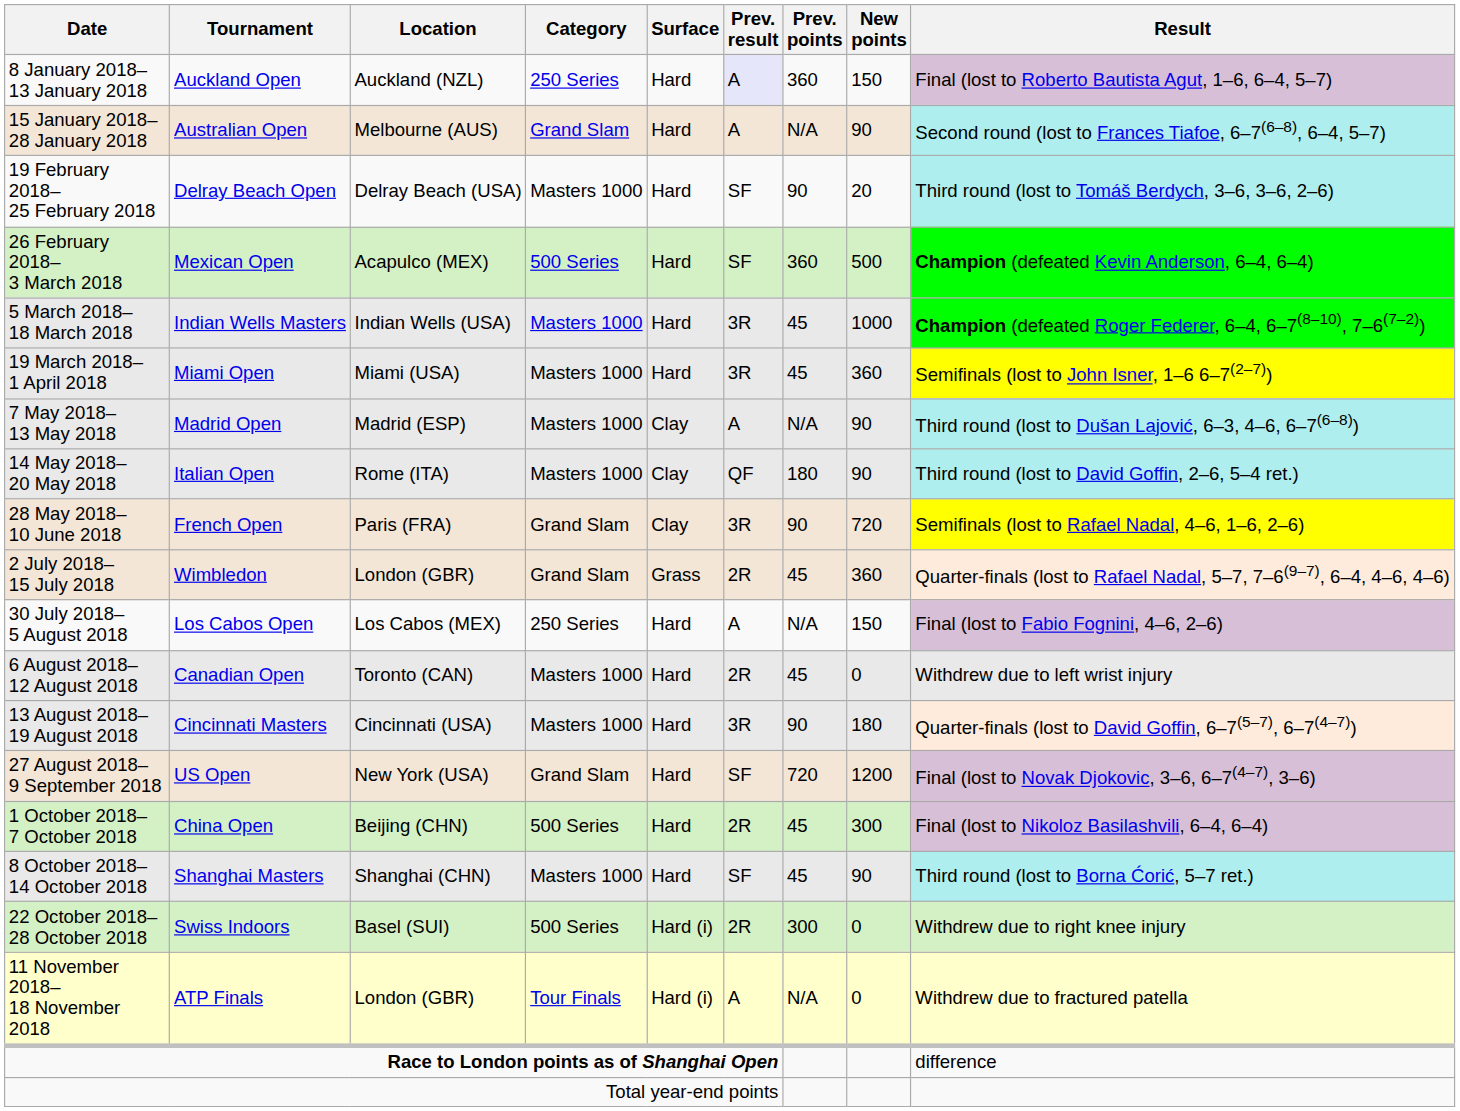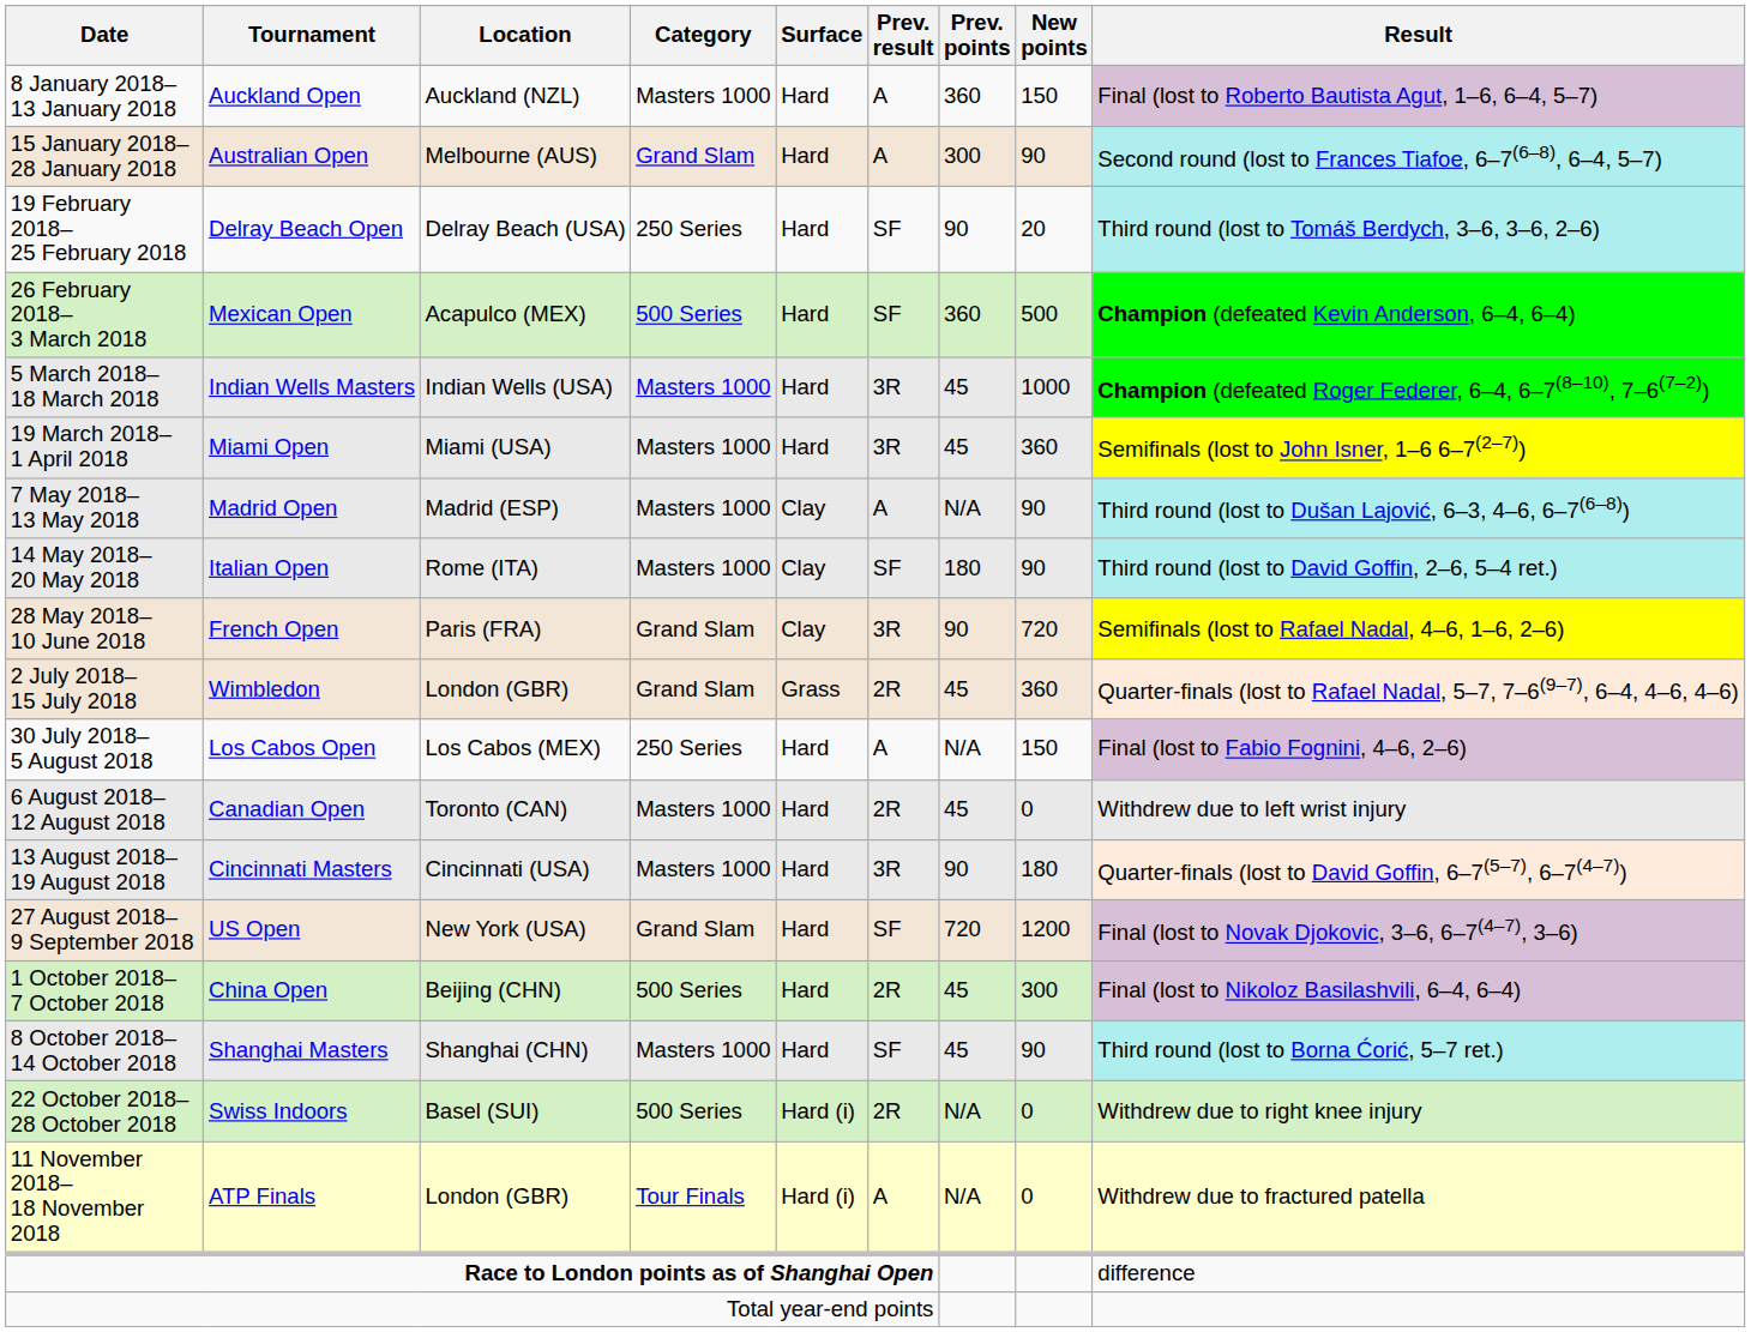8 January 2018– 13 January 2018 | Category: 250 Series -> Masters 1000
8 January 2018– 13 January 2018 | Prev. result: lavender background -> no background
15 January 2018– 28 January 2018 | Prev. points: N/A -> 300
19 February 2018– 25 February 2018 | Category: Masters 1000 -> 250 Series
14 May 2018– 20 May 2018 | Prev. result: QF -> SF
22 October 2018– 28 October 2018 | Prev. points: 300 -> N/A
